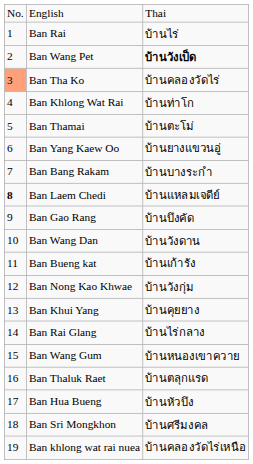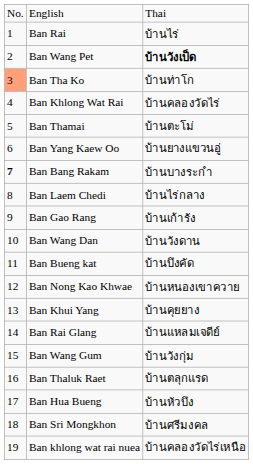Ban Tha Ko | column 3: บ้านคลองวัดไร่ -> บ้านท่าโก
Ban Khlong Wat Rai | column 3: บ้านท่าโก -> บ้านคลองวัดไร่
Ban Bang Rakam | column 1: normal -> bold
Ban Laem Chedi | column 1: bold -> normal
Ban Laem Chedi | column 3: บ้านแหลมเจดีย์ -> บ้านไร่กลาง
Ban Gao Rang | column 3: บ้านบึงคัด -> บ้านเก้ารัง
Ban Bueng kat | column 3: บ้านเก้ารัง -> บ้านบึงคัด
Ban Nong Kao Khwae | column 3: บ้านวังกุ่ม -> บ้านหนองเขาควาย
Ban Rai Glang | column 3: บ้านไร่กลาง -> บ้านแหลมเจดีย์
Ban Wang Gum | column 3: บ้านหนองเขาควาย -> บ้านวังกุ่ม
